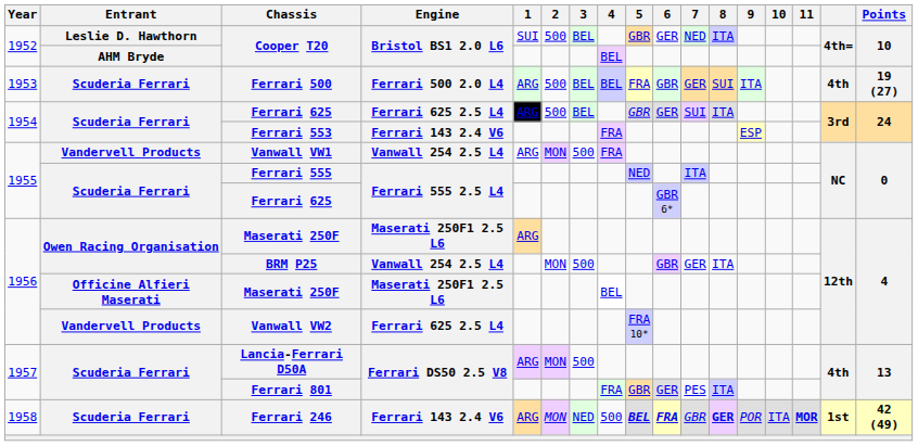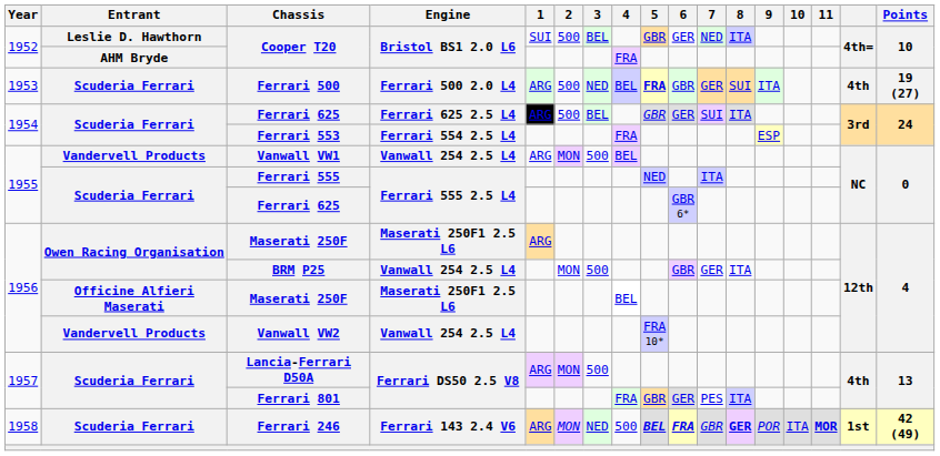AHM Bryde / Cooper T20 | 4: BEL -> FRA
Ferrari 500 | 3: BEL -> NED
Ferrari 500 | 5: normal -> bold
Ferrari 553 | Engine: Ferrari 143 2.4 V6 -> Ferrari 554 2.5 L4
Vanwall VW1 | 4: FRA -> BEL
Vanwall VW2 | Engine: Ferrari 625 2.5 L4 -> Vanwall 254 2.5 L4
